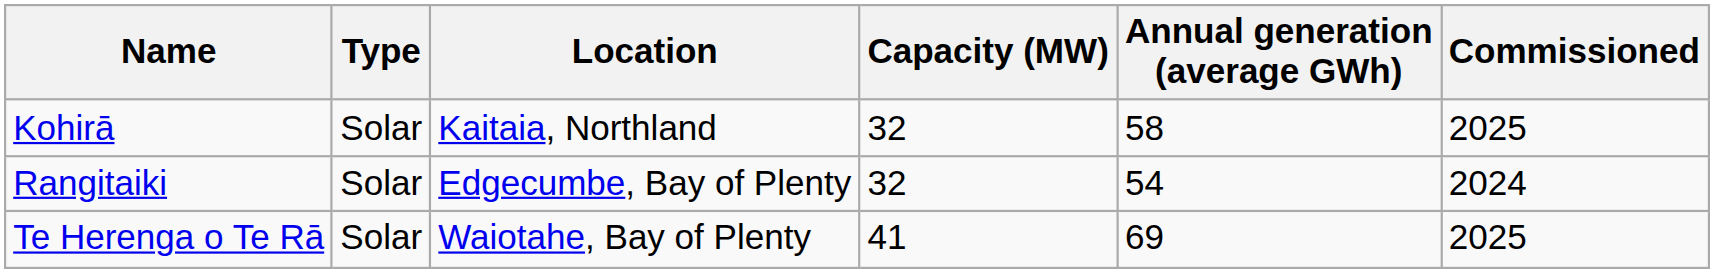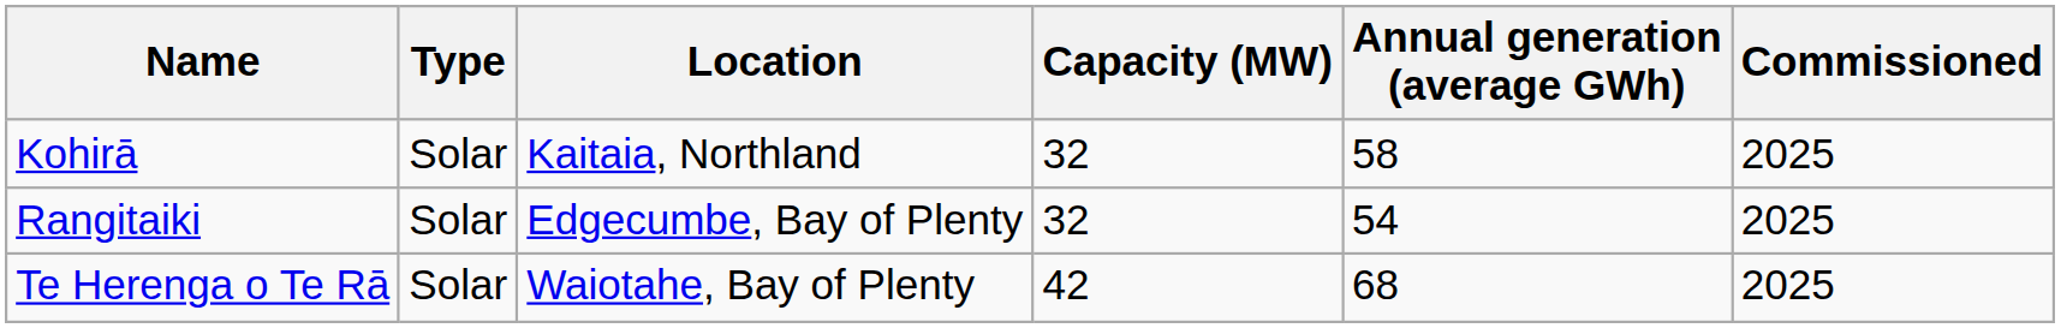Rangitaiki | Commissioned: 2024 -> 2025
Te Herenga o Te Rā | Capacity (MW): 41 -> 42
Te Herenga o Te Rā | Annual generation (average GWh): 69 -> 68
